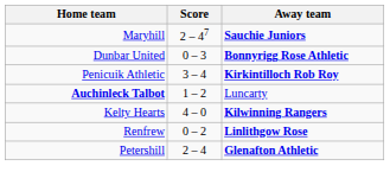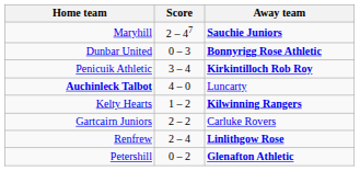Auchinleck Talbot | Score: 1 – 2 -> 4 – 0
Kelty Hearts | Score: 4 – 0 -> 1 – 2
+ row: Gartcairn Juniors | 2 – 2 | Carluke Rovers
Renfrew | Score: 0 – 2 -> 2 – 4
Petershill | Score: 2 – 4 -> 0 – 2
